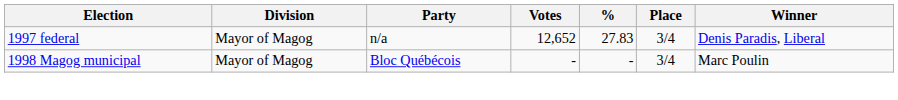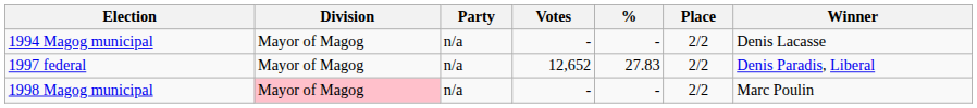+ row: 1994 Magog municipal | Mayor of Magog | n/a | - | - | 2/2 | Denis Lacasse
1997 federal | Place: 3/4 -> 2/2
1998 Magog municipal | Division: no background -> pink background
1998 Magog municipal | Party: Bloc Québécois -> n/a
1998 Magog municipal | Place: 3/4 -> 2/2
